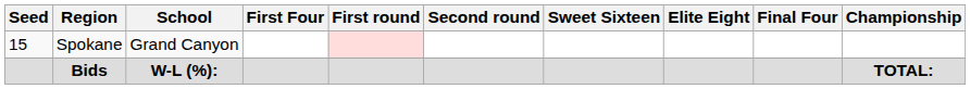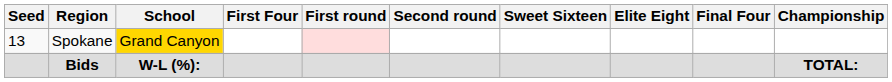Spokane | Seed: 15 -> 13
Spokane | School: no background -> gold background
